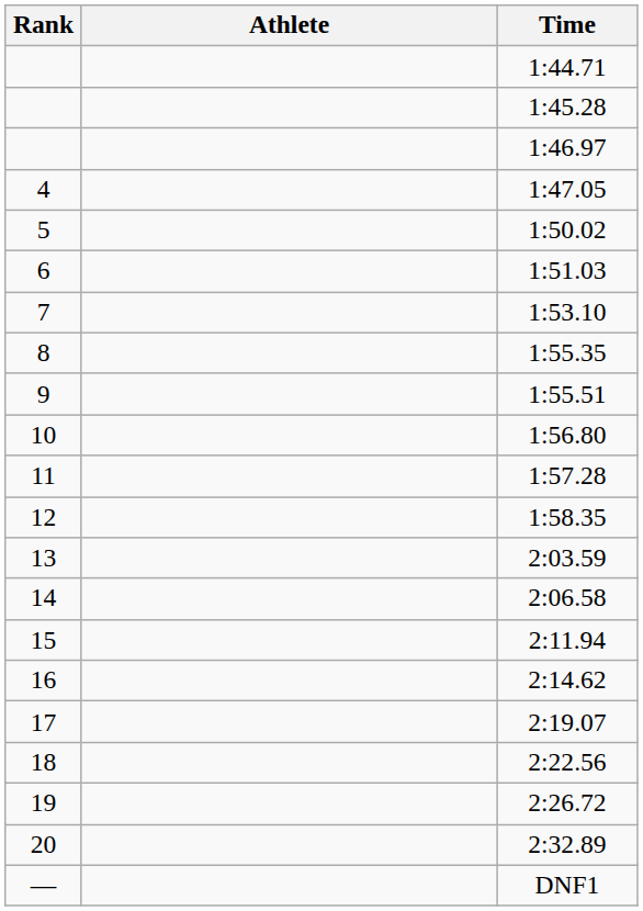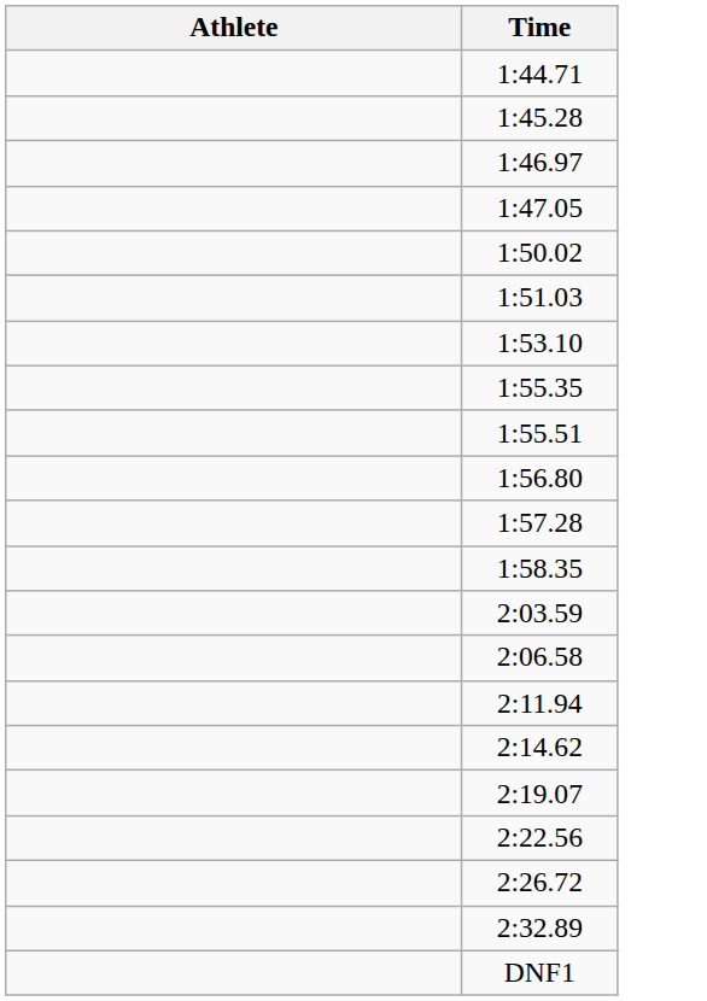- column: Rank | 4 | 5 | 6 | 7 | 8 | 9 | 10 | 11 | 12 | 13 | 14 | 15 | 16 | 17 | 18 | 19 | 20 | —
